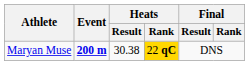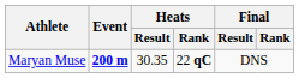Maryan Muse | Heats / Result: 30.38 -> 30.35
Maryan Muse | Heats / Rank: gold background -> no background
